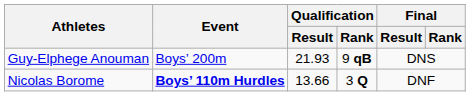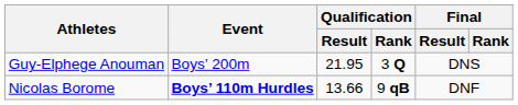Guy-Elphege Anouman | Qualification / Result: 21.93 -> 21.95
Guy-Elphege Anouman | Qualification / Rank: 9 qB -> 3 Q
Nicolas Borome | Qualification / Rank: 3 Q -> 9 qB
